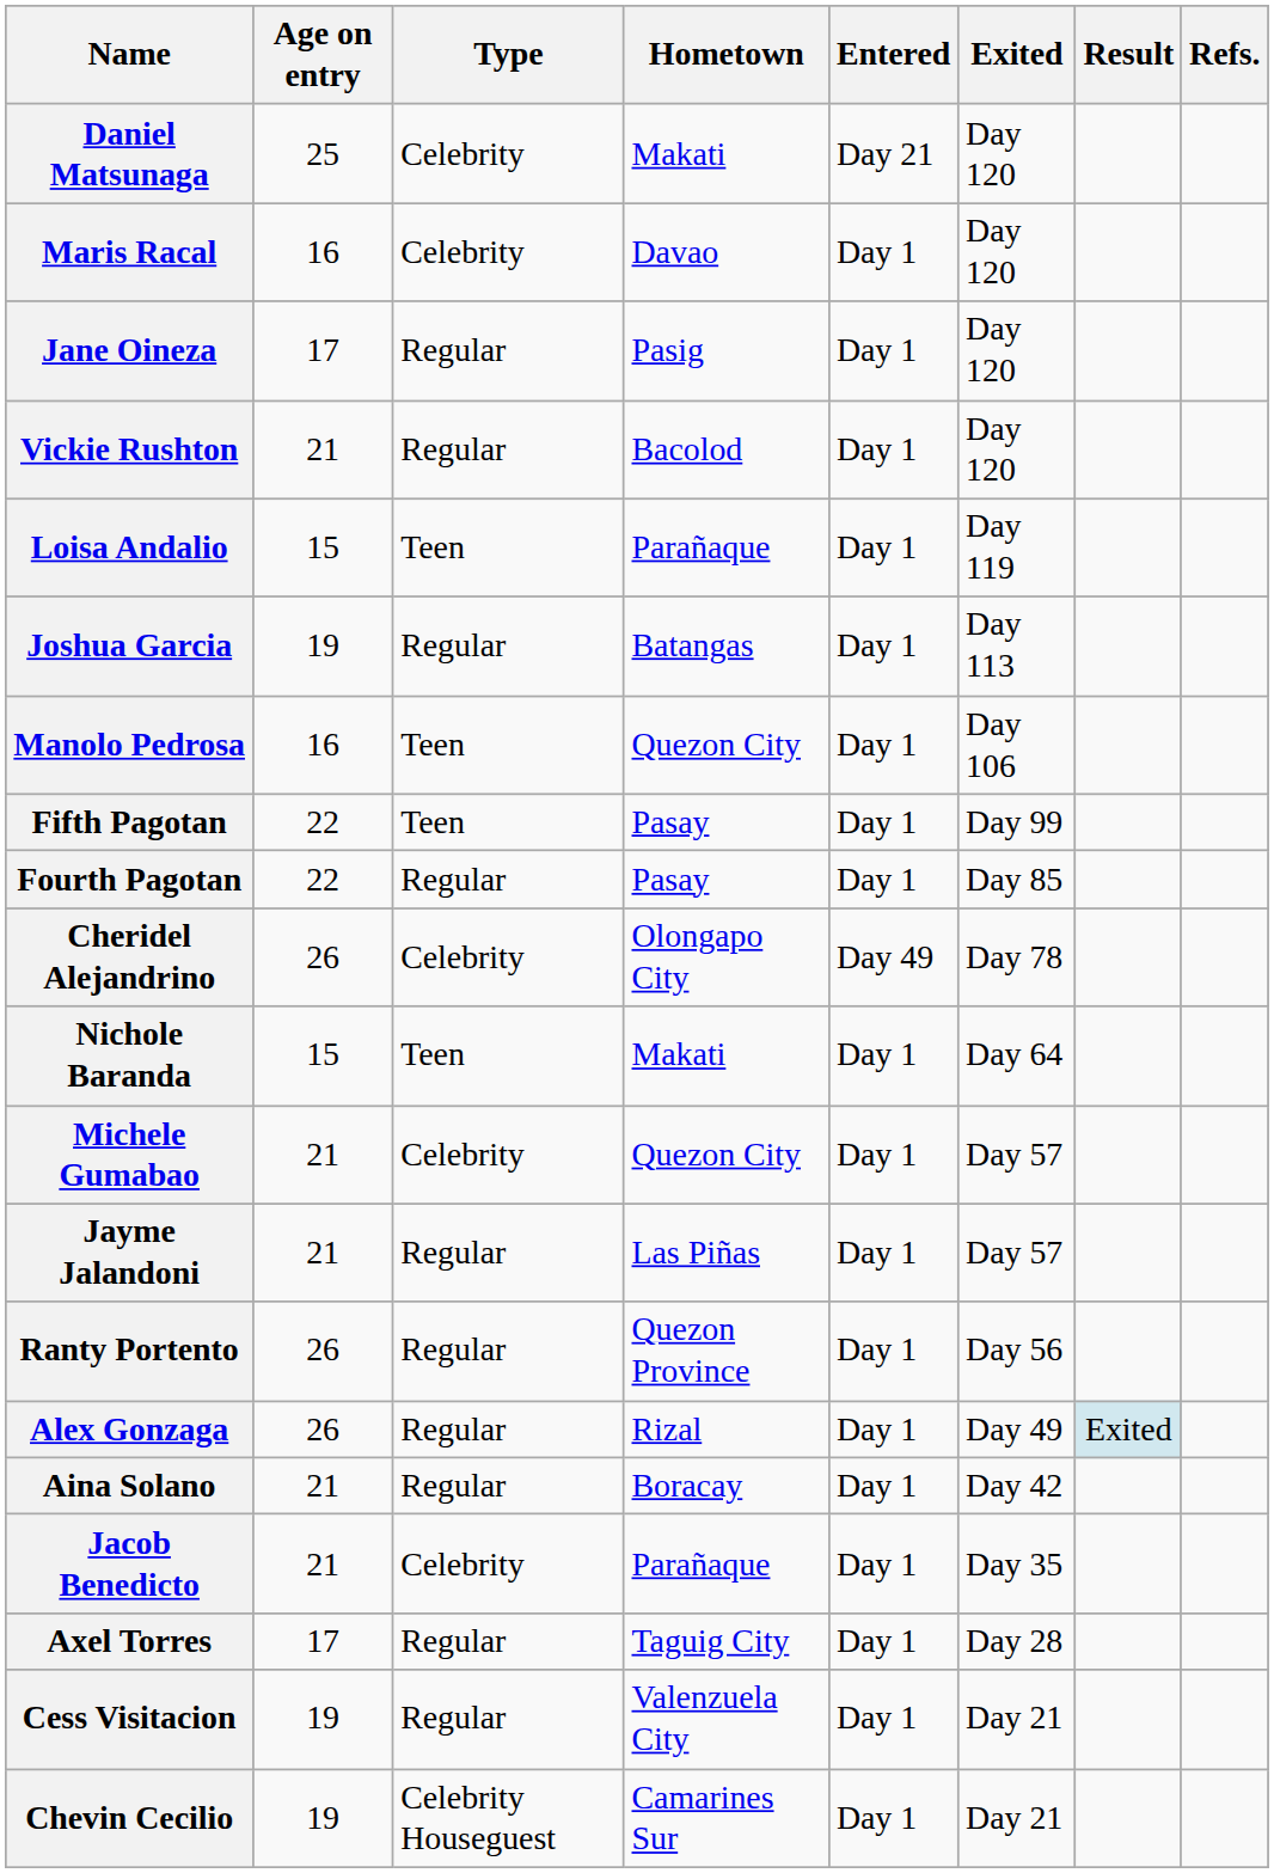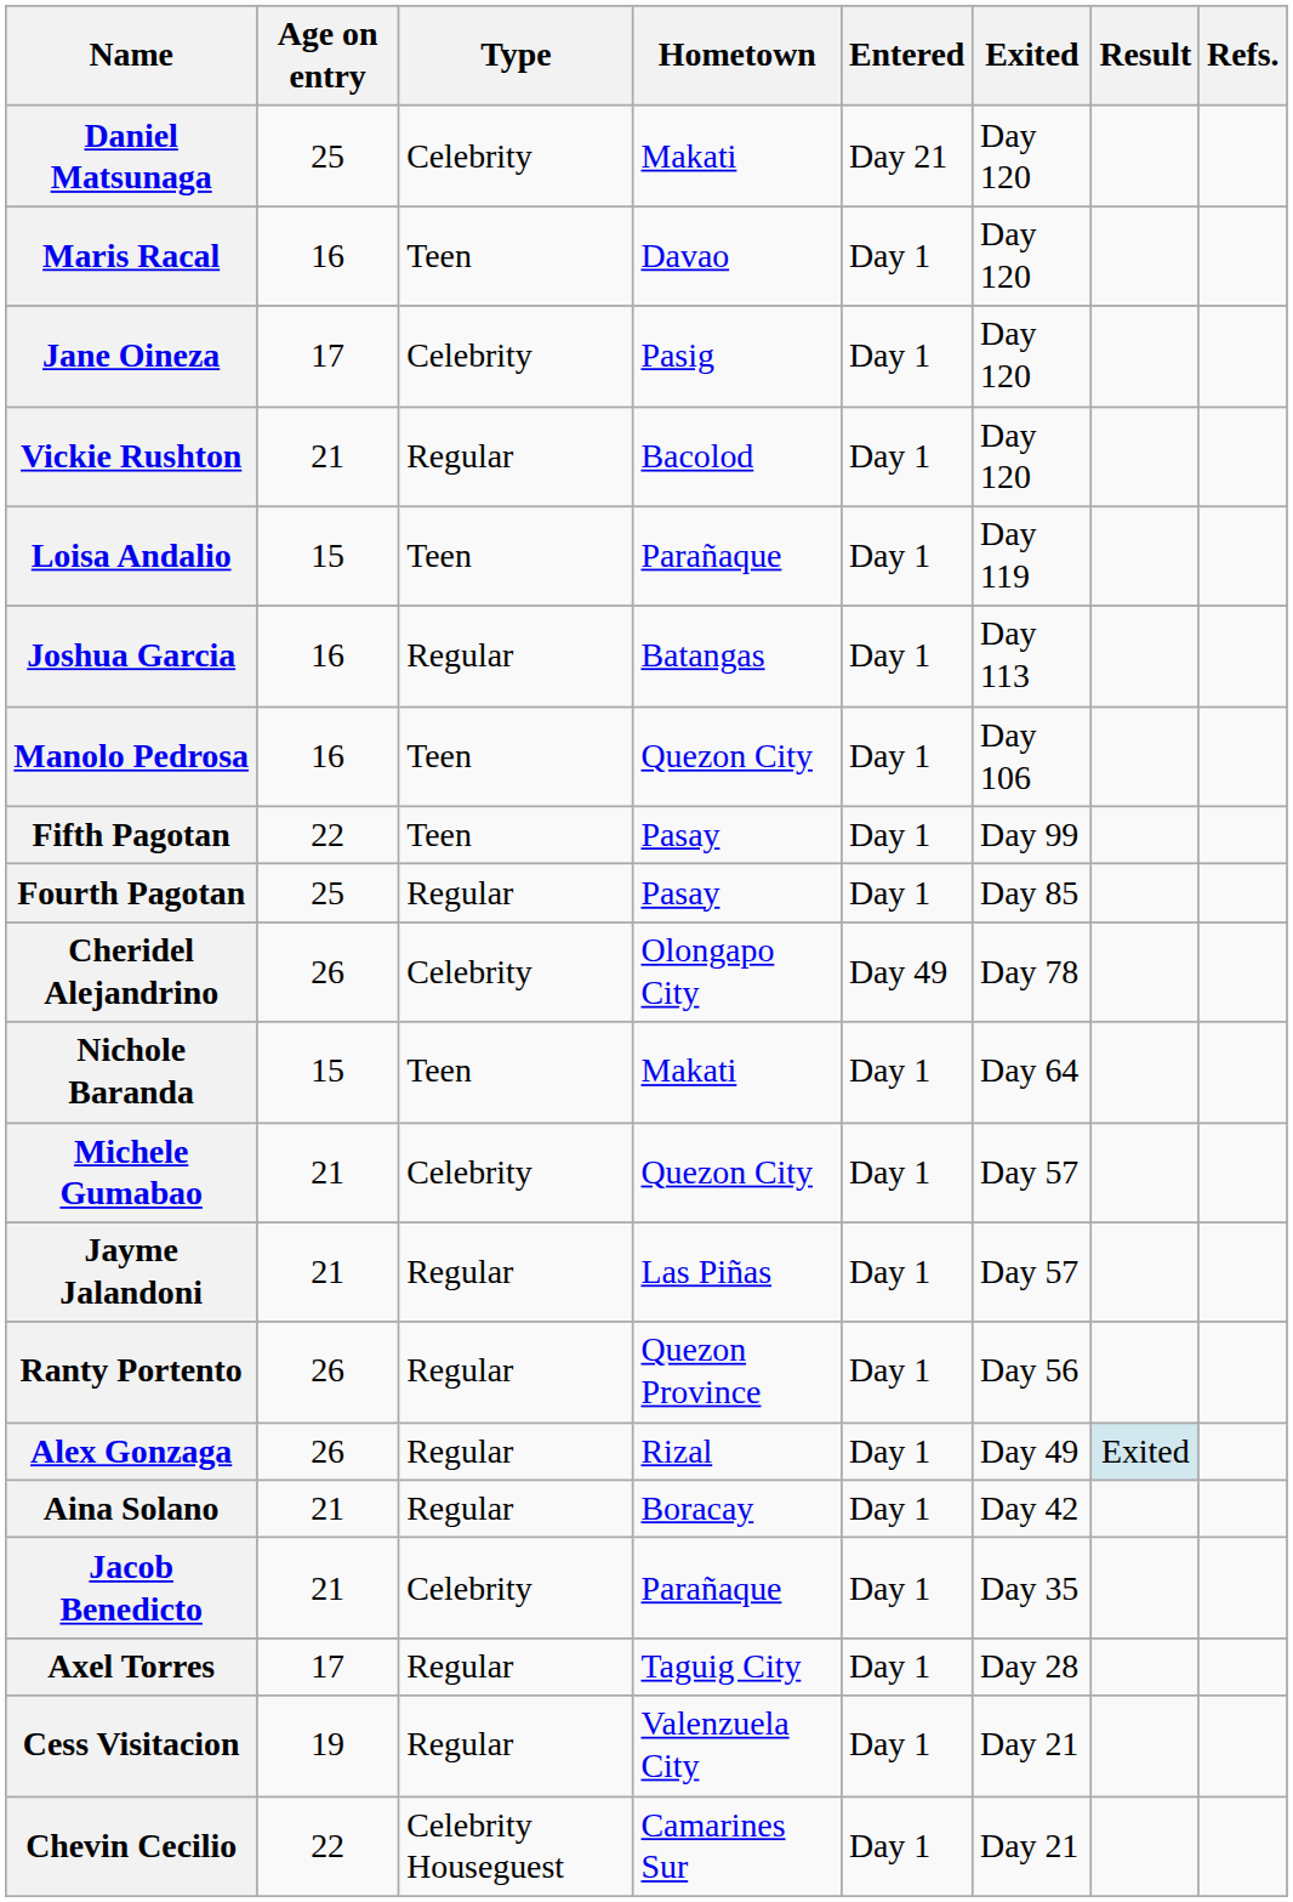Maris Racal | Type: Celebrity -> Teen
Jane Oineza | Type: Regular -> Celebrity
Joshua Garcia | Age on entry: 19 -> 16
Fourth Pagotan | Age on entry: 22 -> 25
Chevin Cecilio | Age on entry: 19 -> 22
